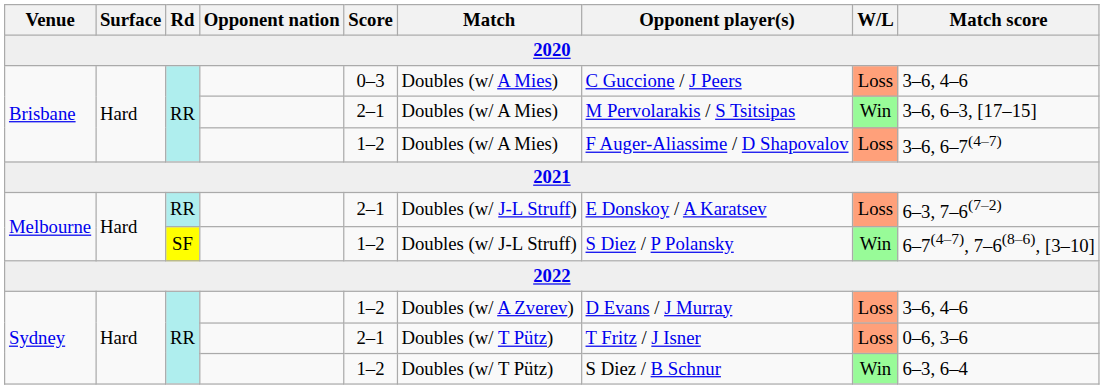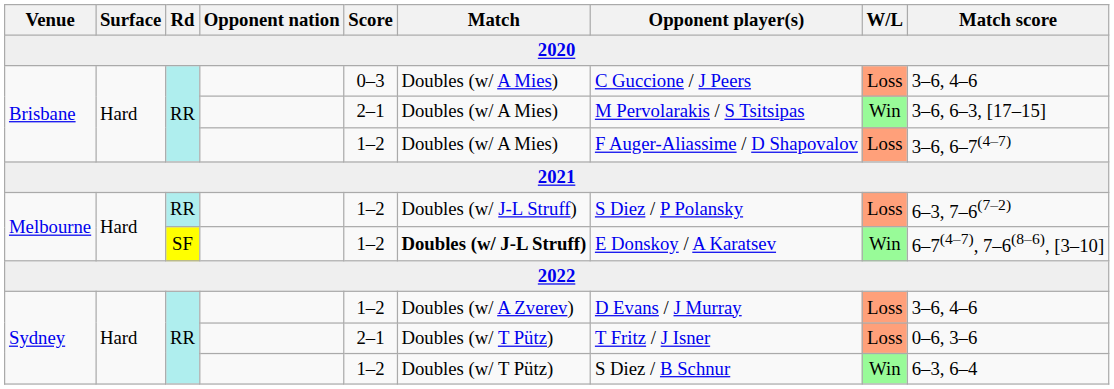Melbourne / RR | Score: 2–1 -> 1–2
Melbourne / RR | Opponent player(s): E Donskoy / A Karatsev -> S Diez / P Polansky
Melbourne / SF | Match: normal -> bold
Melbourne / SF | Opponent player(s): S Diez / P Polansky -> E Donskoy / A Karatsev
